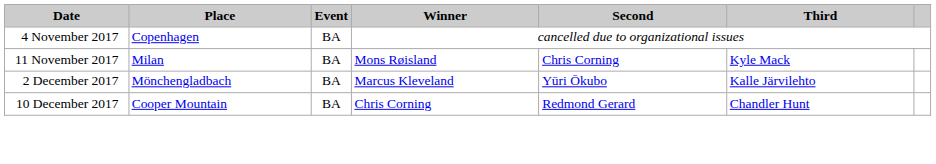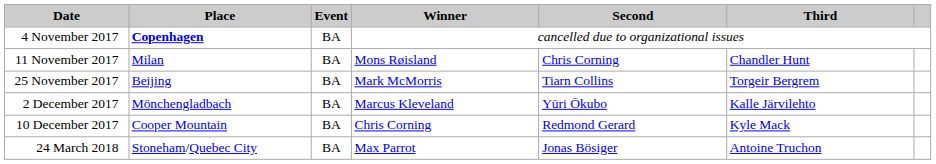4 November 2017 | Place: normal -> bold
11 November 2017 | Third: Kyle Mack -> Chandler Hunt
+ row: 25 November 2017 | Beijing | BA | Mark McMorris | Tiarn Collins | Torgeir Bergrem
10 December 2017 | Third: Chandler Hunt -> Kyle Mack
+ row: 24 March 2018 | Stoneham/Quebec City | BA | Max Parrot | Jonas Bösiger | Antoine Truchon
